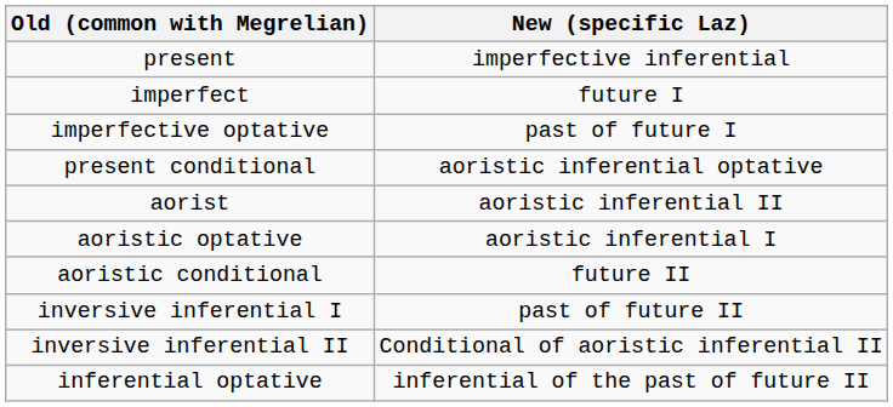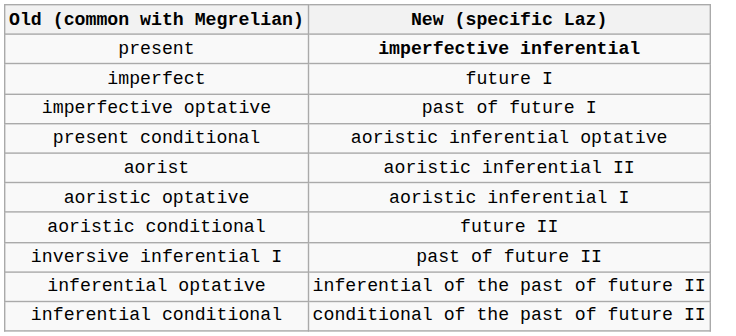present | New (specific Laz): normal -> bold
- row: inversive inferential II | Conditional of aoristic inferential II
+ row: inferential conditional | conditional of the past of future II
